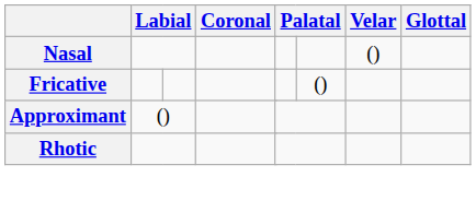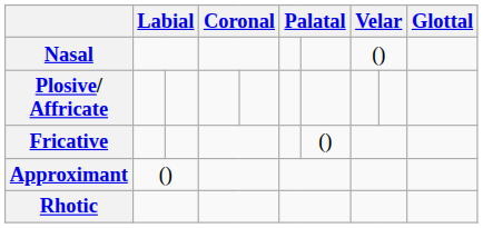+ row: Plosive/ Affricate
